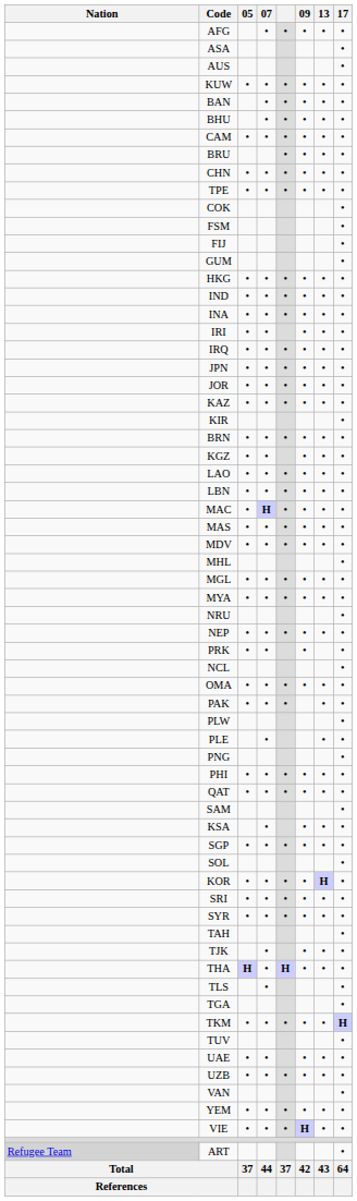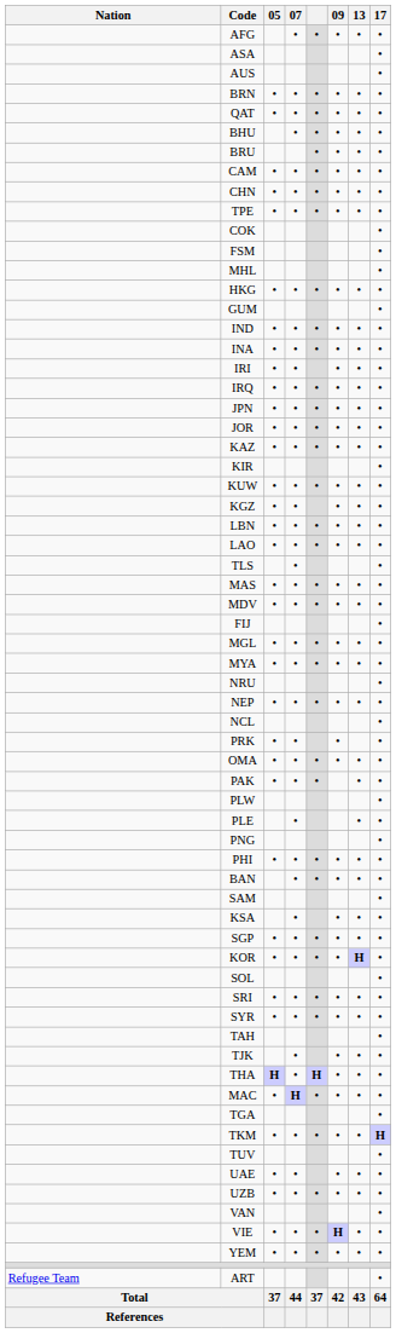rows swapped: BRN <-> KUW
rows swapped: BAN <-> QAT
rows swapped: BRU <-> CAM
rows swapped: FIJ <-> MHL
rows swapped: GUM <-> HKG
rows swapped: LAO <-> LBN
rows swapped: MAC <-> TLS
rows swapped: NCL <-> PRK
rows swapped: SOL <-> KOR
rows swapped: VIE <-> YEM
ART | Nation: lightgrey background -> no background
